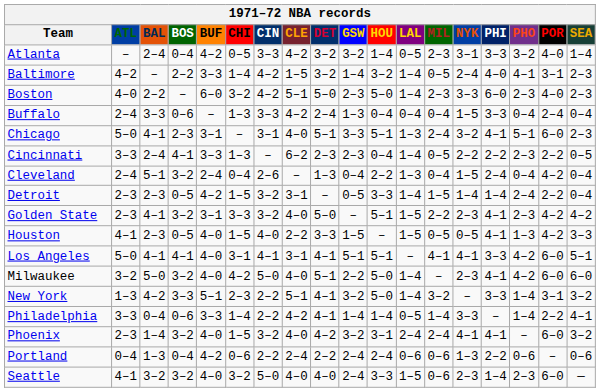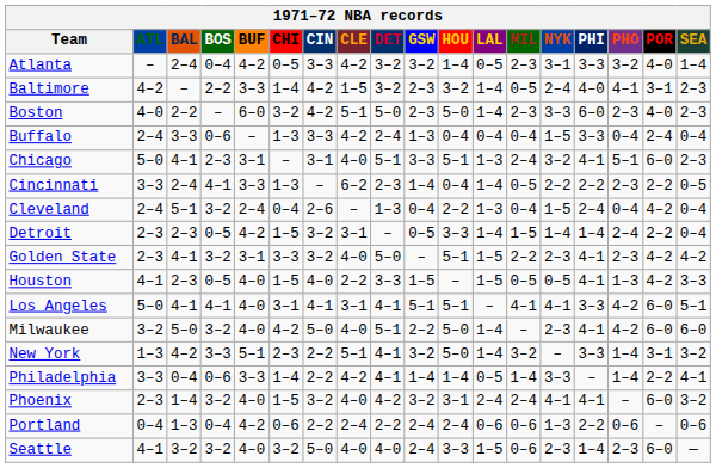Baltimore | GSW: 1–4 -> 2–3
Cincinnati | GSW: 2–3 -> 1–4
